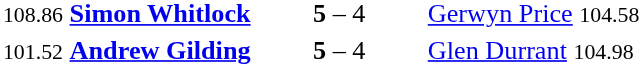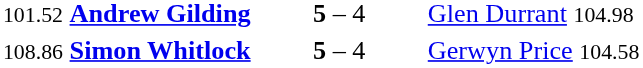rows swapped: 101.52 Andrew Gilding <-> 108.86 Simon Whitlock
